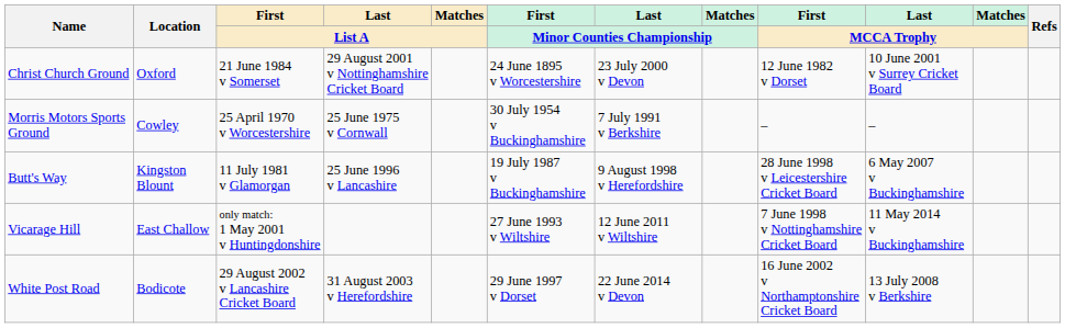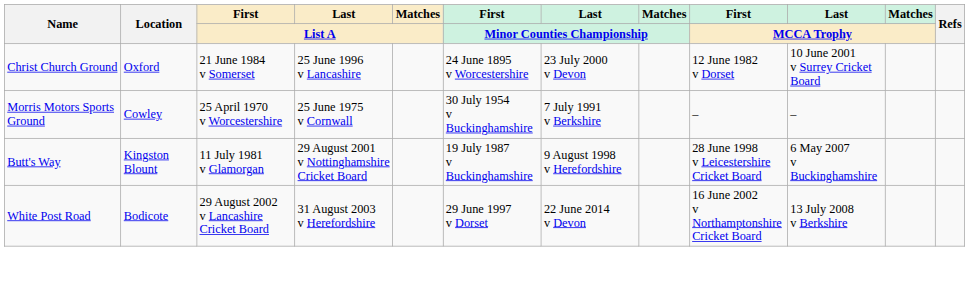Christ Church Ground | Last / List A: 29 August 2001 v Nottinghamshire Cricket Board -> 25 June 1996 v Lancashire
Butt's Way | Last / List A: 25 June 1996 v Lancashire -> 29 August 2001 v Nottinghamshire Cricket Board
- row: Vicarage Hill | East Challow | only match: 1 May 2001 v Huntingdonshire | 27 June 1993 v Wiltshire | 12 June 2011 v Wiltshire | 7 June 1998 v Nottinghamshire Cricket Board | 11 May 2014 v Buckinghamshire
